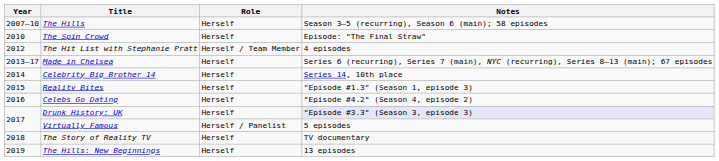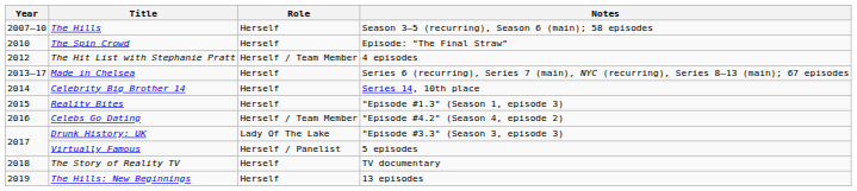Celebs Go Dating | Role: Herself -> Herself / Team Member
Drunk History: UK | Role: Herself -> Lady Of The Lake
Drunk History: UK | Notes: lavender background -> no background
